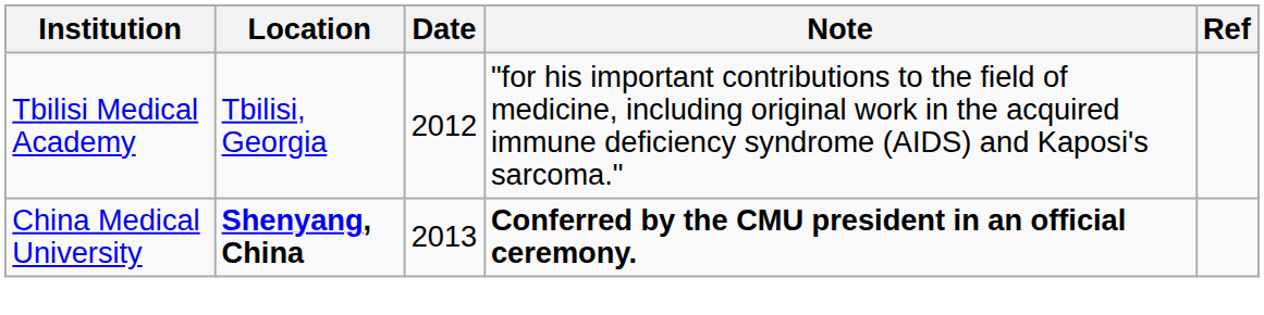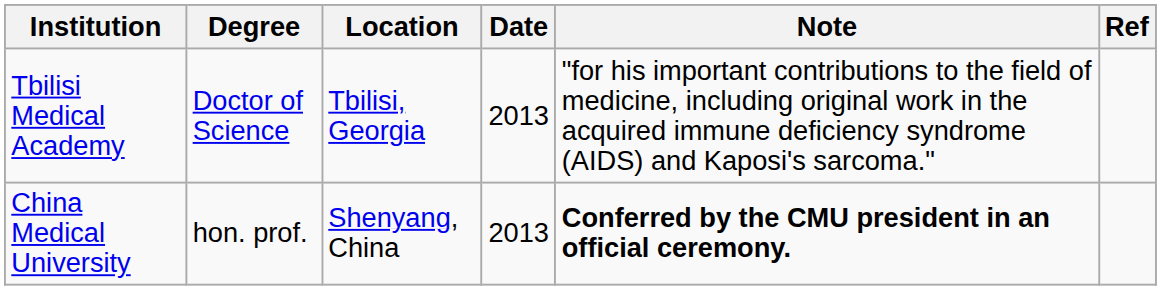+ column: Degree | Doctor of Science | hon. prof.
Tbilisi Medical Academy | Date: 2012 -> 2013
China Medical University | Location: bold -> normal
